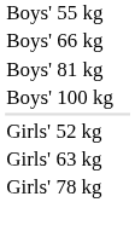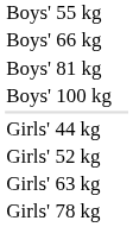+ row: Girls' 44 kg
